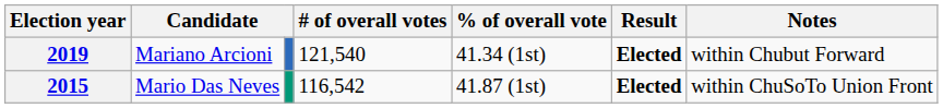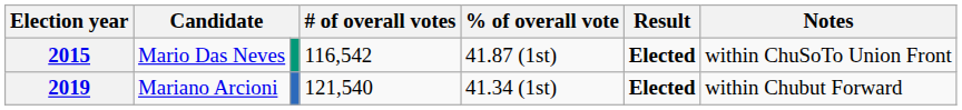rows swapped: 2015 <-> 2019
